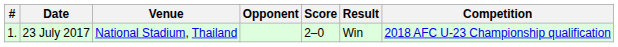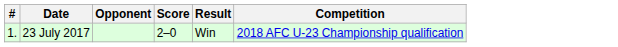- column: Venue | National Stadium, Thailand
